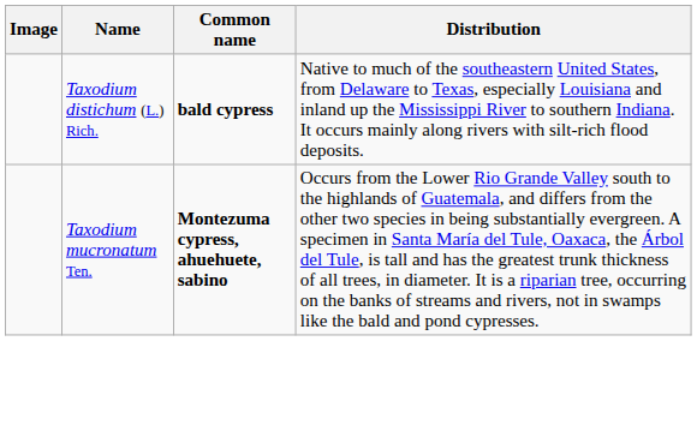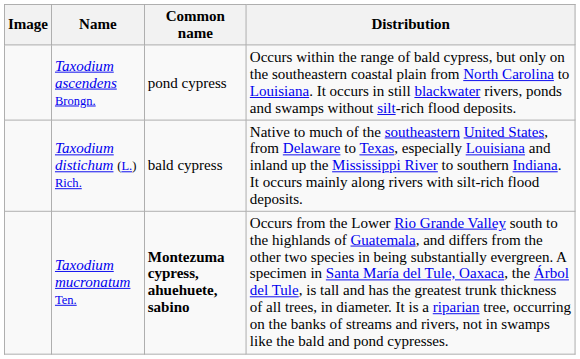+ row: Taxodium ascendens Brongn. | pond cypress | Occurs within the range of bald cypress, but only on the southeastern coastal plain from North Carolina to Louisiana. It occurs in still blackwater rivers, ponds and swamps without silt-rich flood deposits.
Taxodium distichum (L.) Rich. | Common name: bold -> normal
